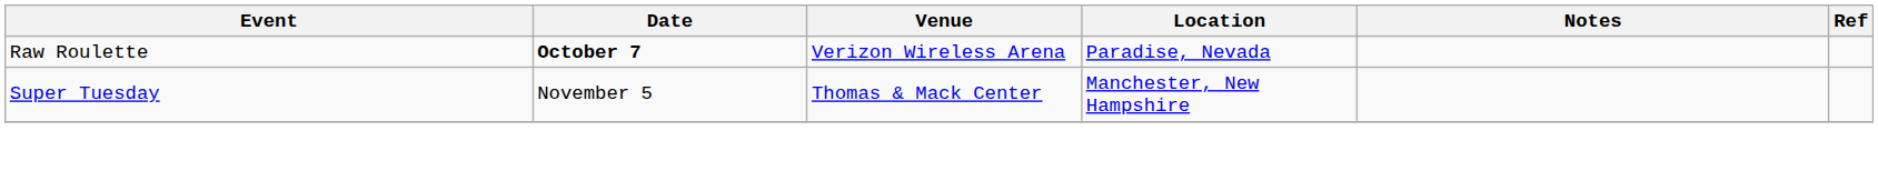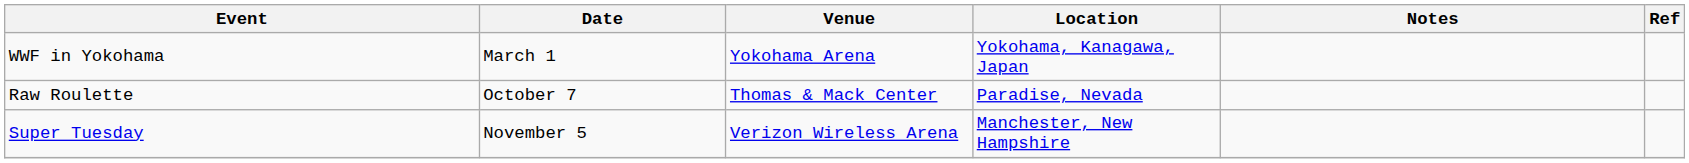+ row: WWF in Yokohama | March 1 | Yokohama Arena | Yokohama, Kanagawa, Japan
Raw Roulette | Date: bold -> normal
Raw Roulette | Venue: Verizon Wireless Arena -> Thomas & Mack Center
Super Tuesday | Venue: Thomas & Mack Center -> Verizon Wireless Arena
